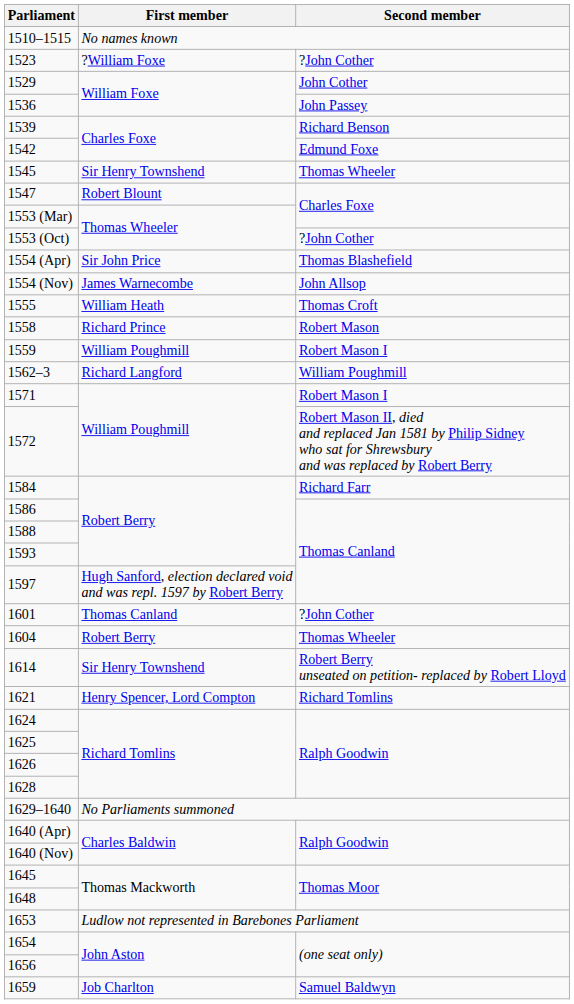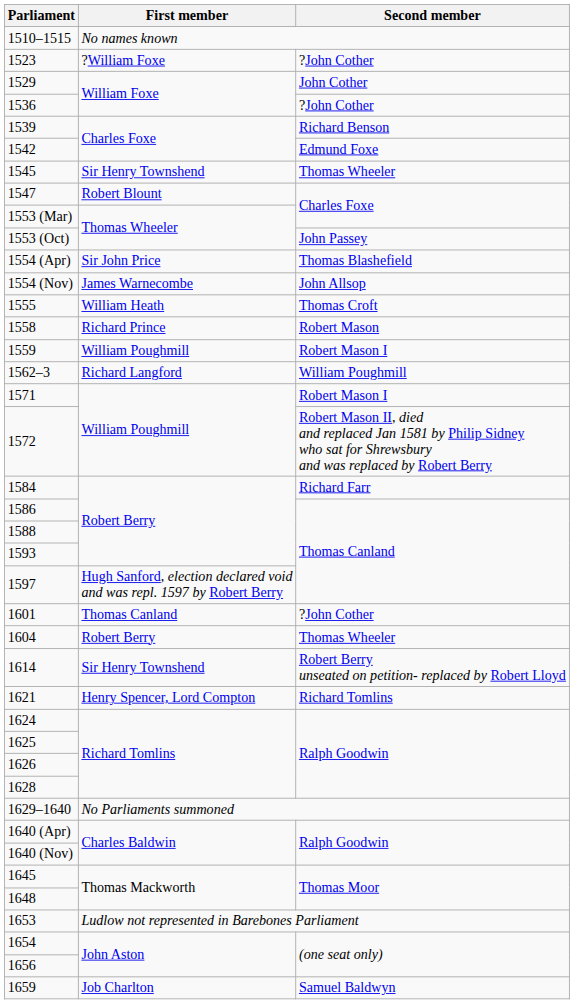1536 | Second member: John Passey -> ?John Cother
1553 (Oct) | Second member: ?John Cother -> John Passey
